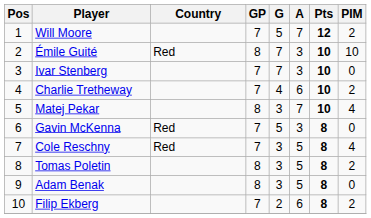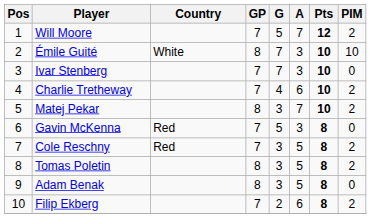Émile Guité | Country: Red -> White
Matej Pekar | PIM: 4 -> 2
Cole Reschny | PIM: 4 -> 2
